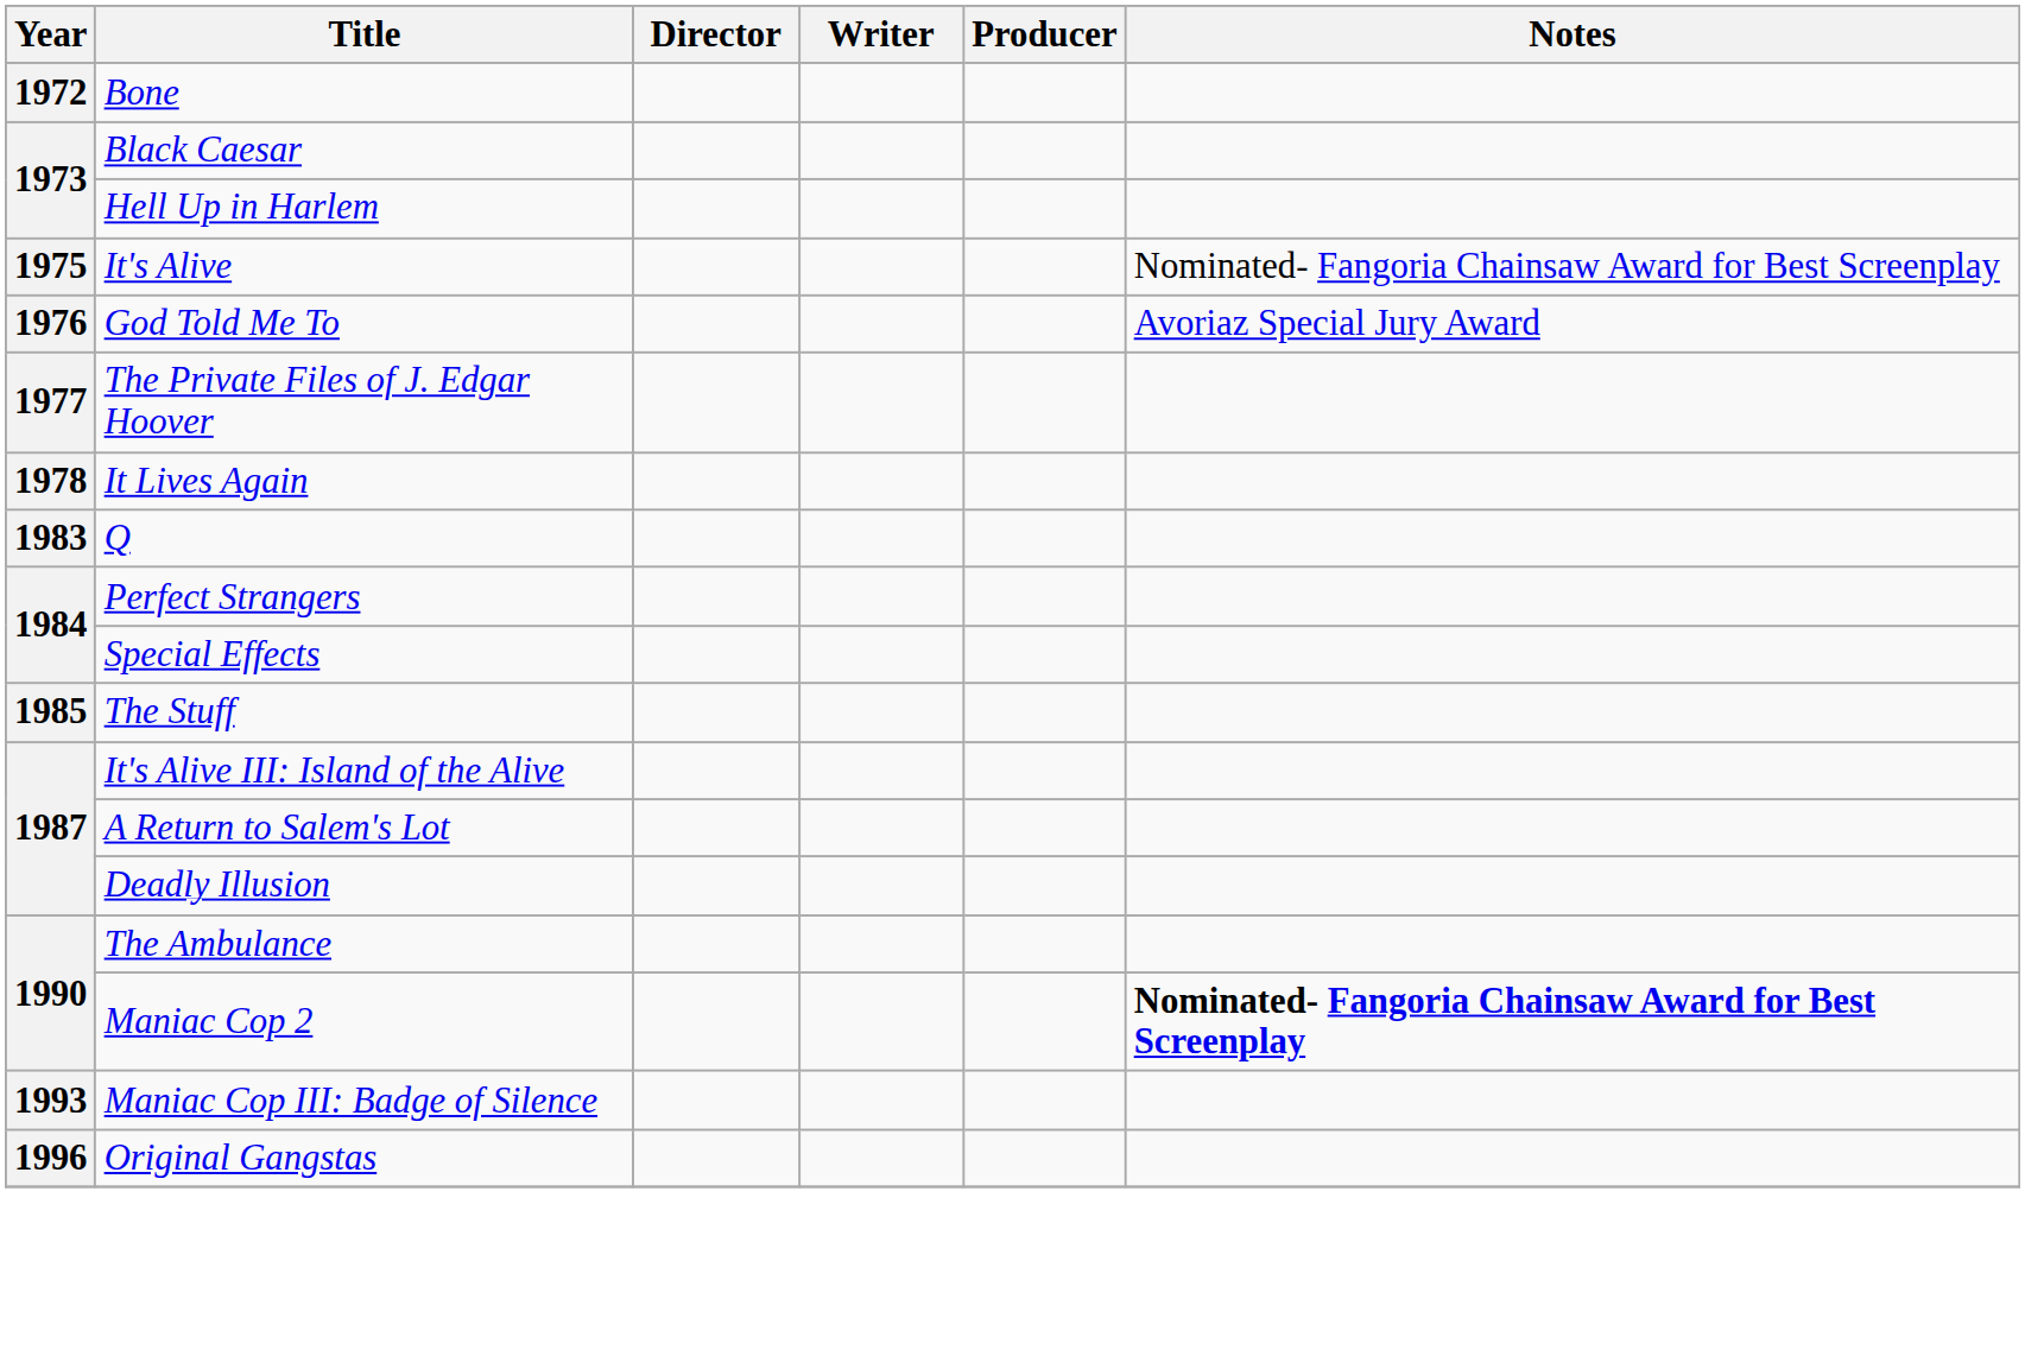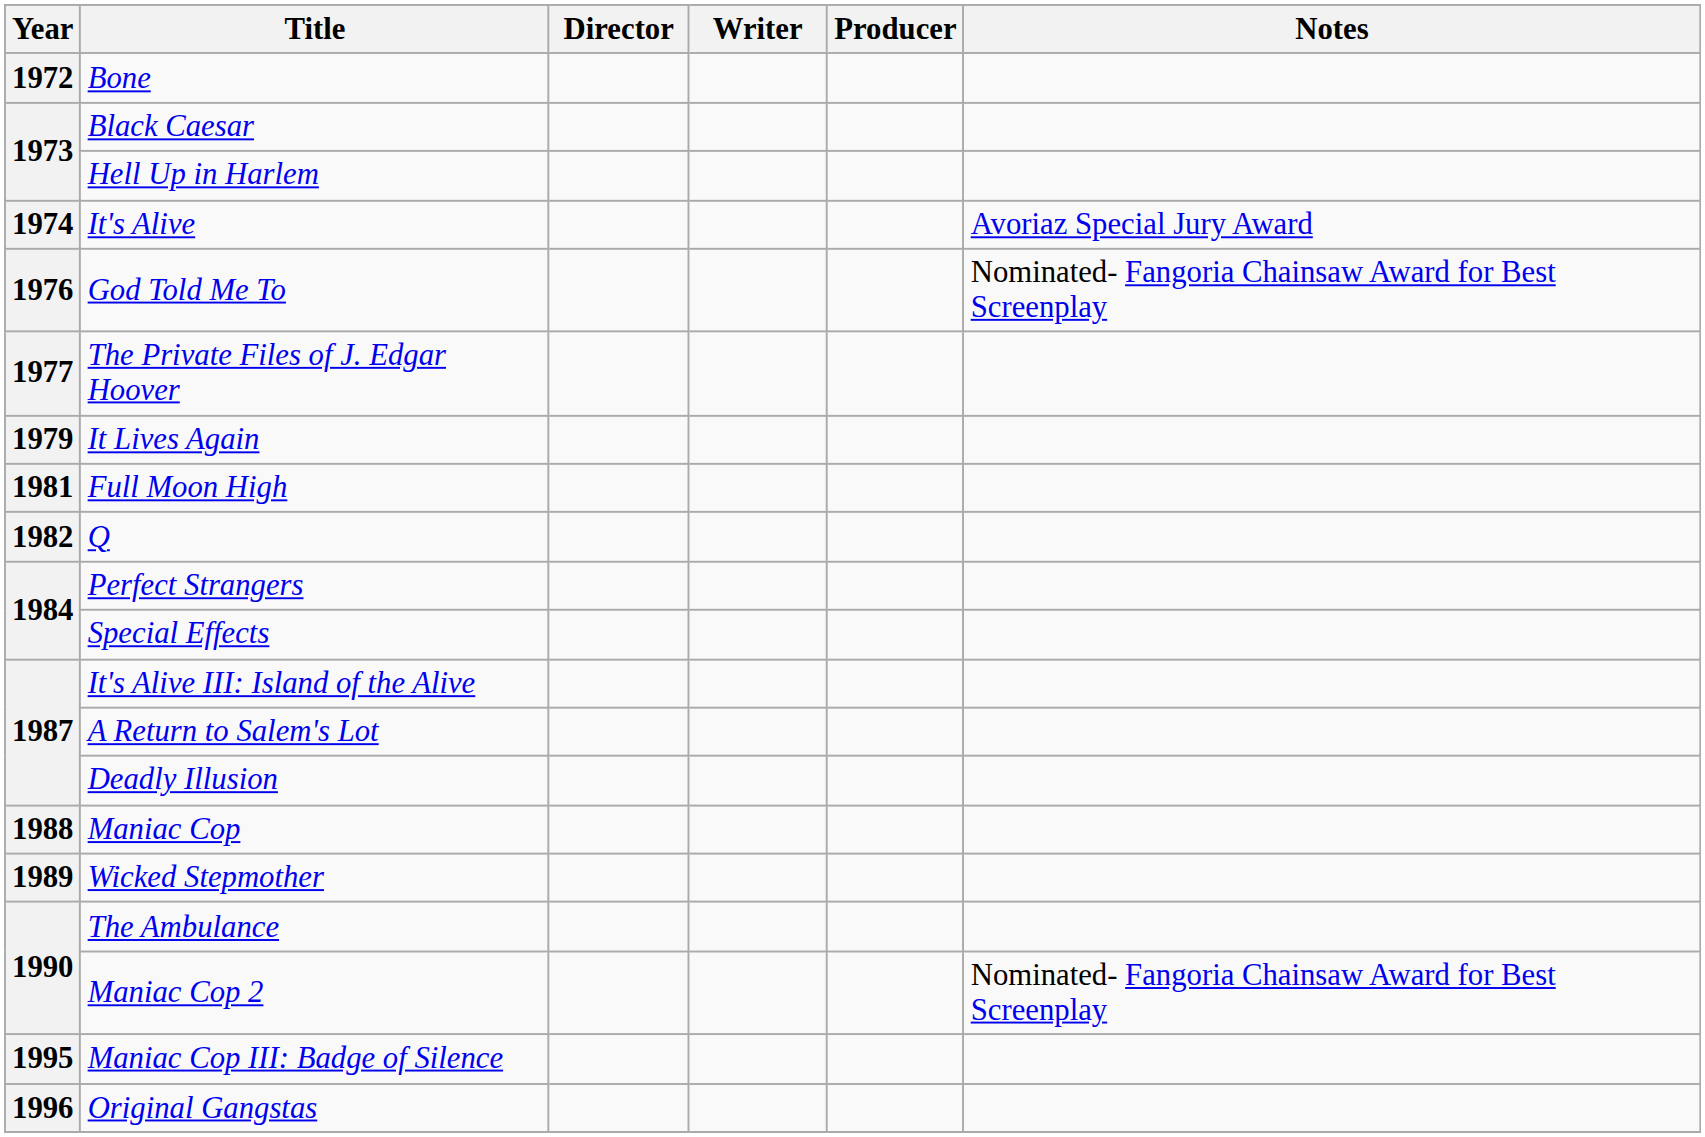It's Alive | Year: 1975 -> 1974
It's Alive | Notes: Nominated- Fangoria Chainsaw Award for Best Screenplay -> Avoriaz Special Jury Award
God Told Me To | Notes: Avoriaz Special Jury Award -> Nominated- Fangoria Chainsaw Award for Best Screenplay
It Lives Again | Year: 1978 -> 1979
+ row: 1981 | Full Moon High
Q | Year: 1983 -> 1982
- row: 1985 | The Stuff
+ row: 1988 | Maniac Cop
+ row: 1989 | Wicked Stepmother
Maniac Cop 2 | Notes: bold -> normal
Maniac Cop III: Badge of Silence | Year: 1993 -> 1995
